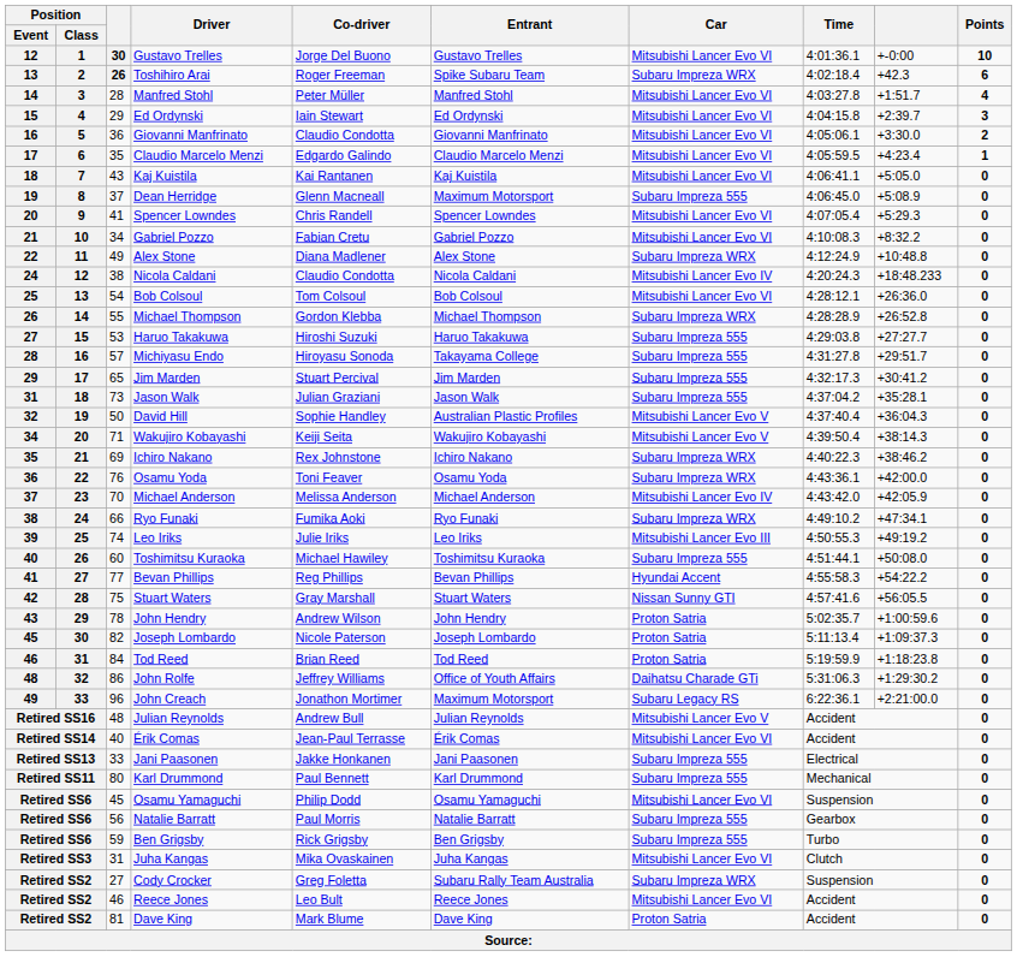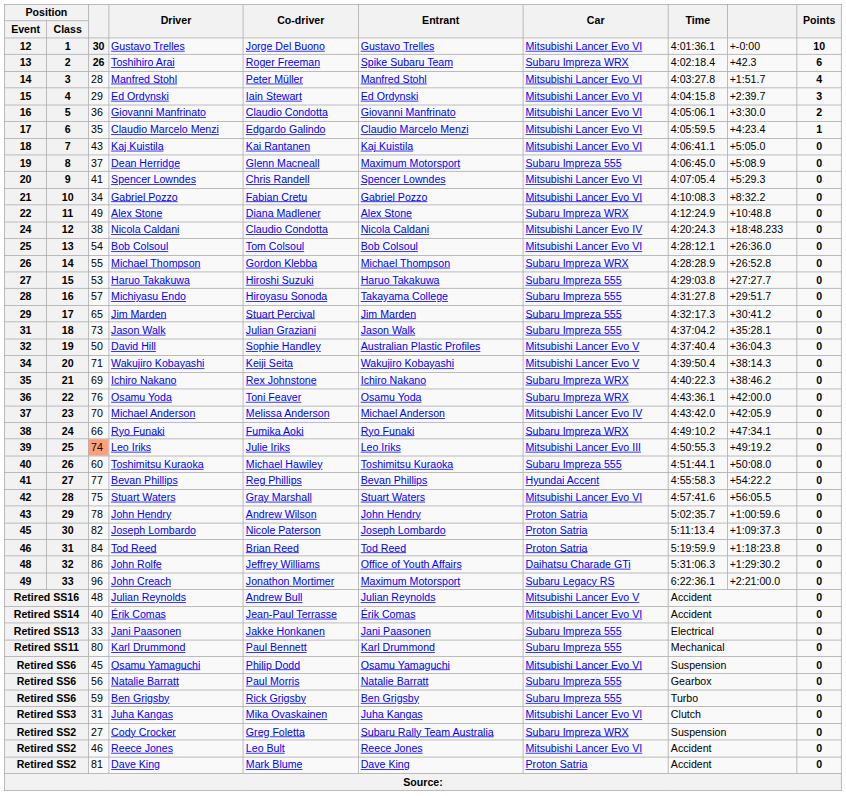39 | column 3: no background -> lightsalmon background
42 | Car: Nissan Sunny GTI -> Mitsubishi Lancer Evo VI
